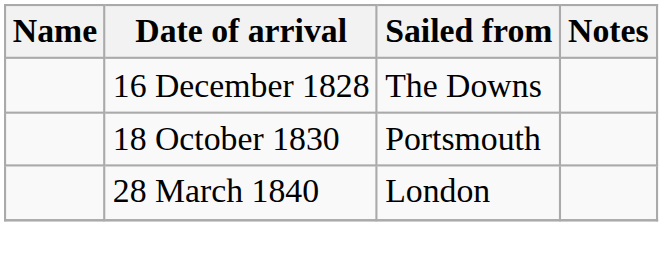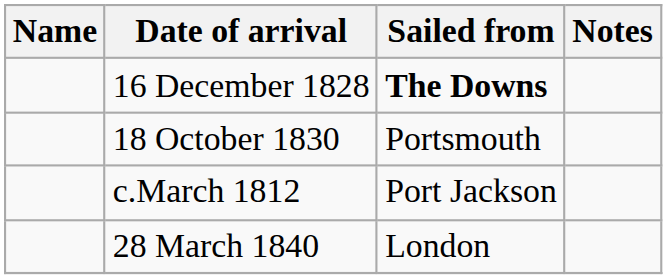16 December 1828 | Sailed from: normal -> bold
+ row: c.March 1812 | Port Jackson
